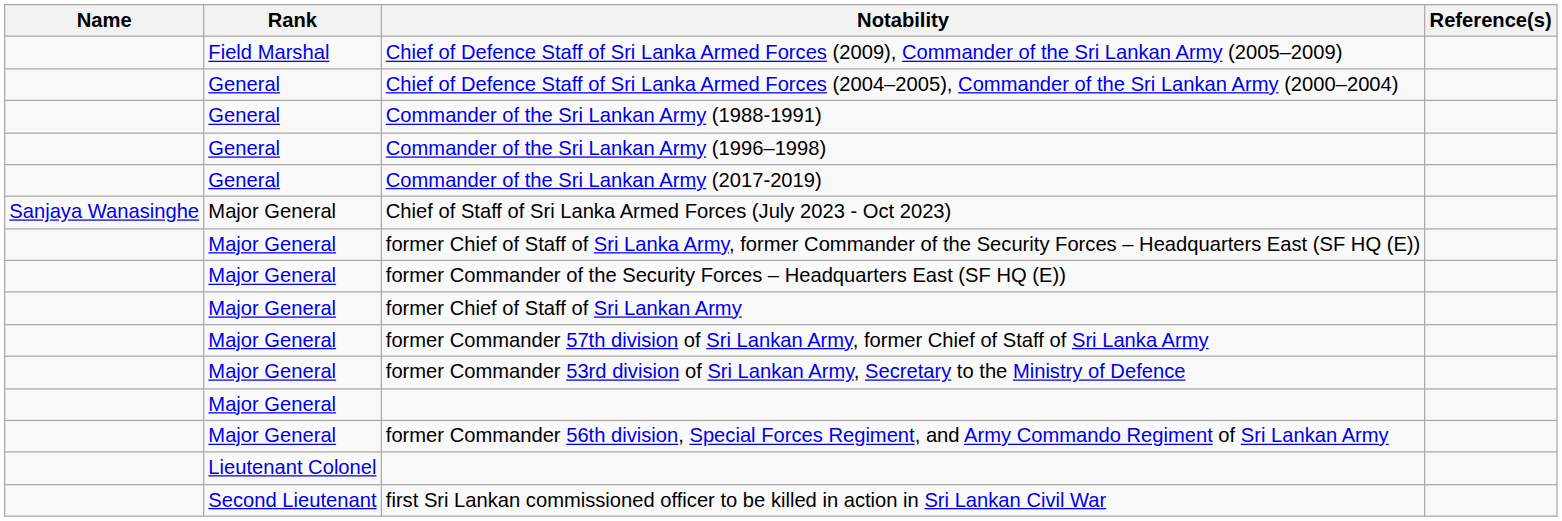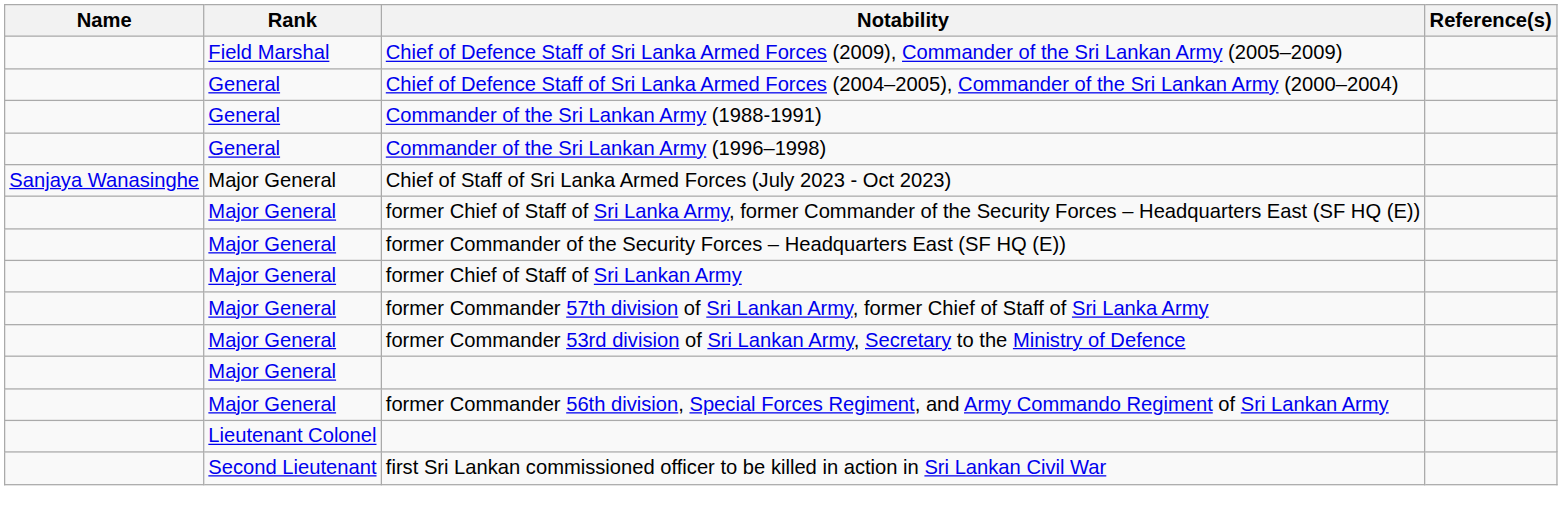- row: General | Commander of the Sri Lankan Army (2017-2019)
